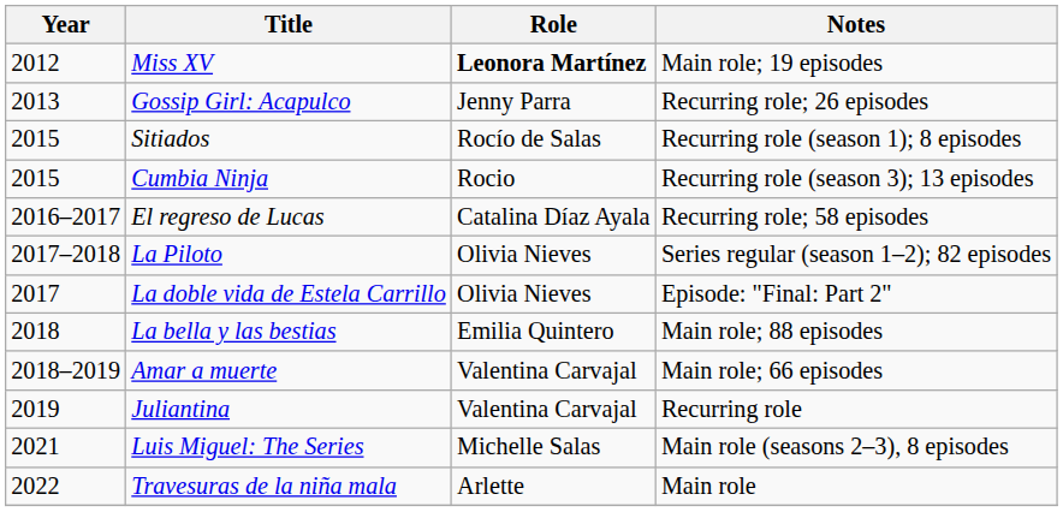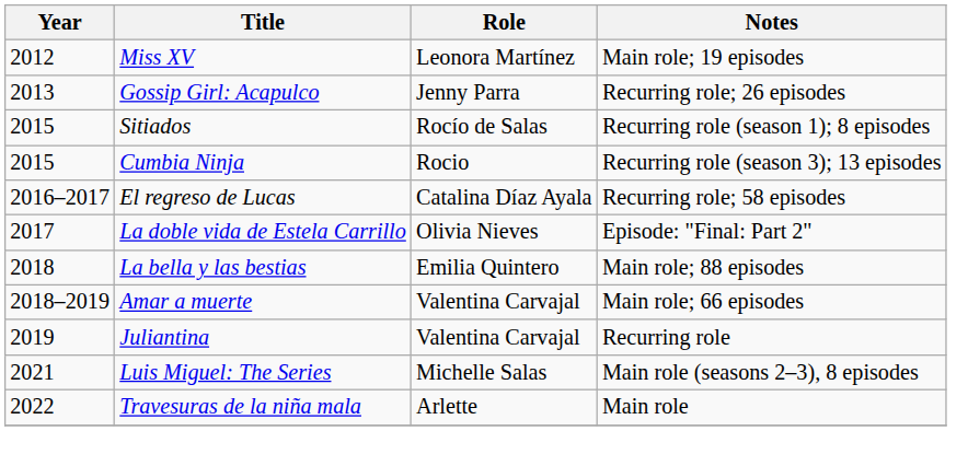Miss XV | Role: bold -> normal
- row: 2017–2018 | La Piloto | Olivia Nieves | Series regular (season 1–2); 82 episodes
